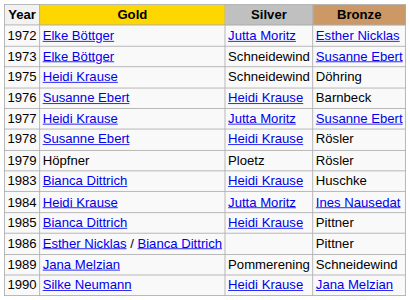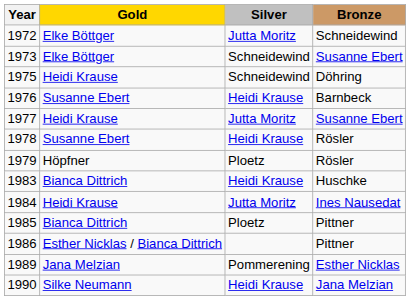1972 | Bronze: Esther Nicklas -> Schneidewind
1985 | Silver: Heidi Krause -> Ploetz
1989 | Bronze: Schneidewind -> Esther Nicklas
